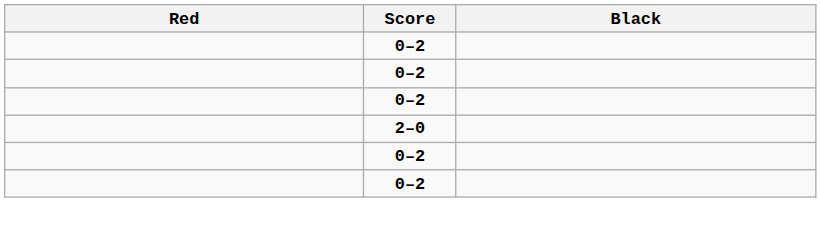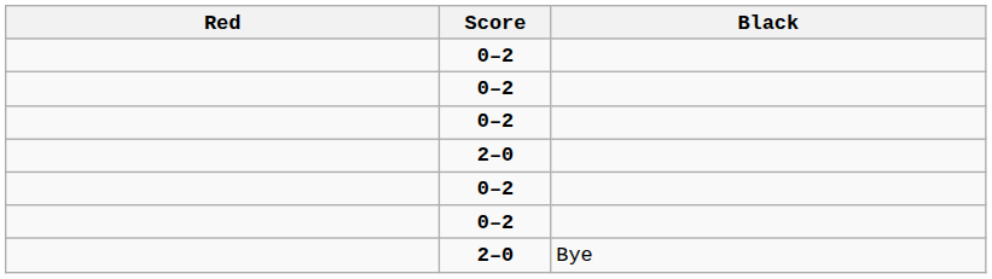+ row: 2–0 | Bye
